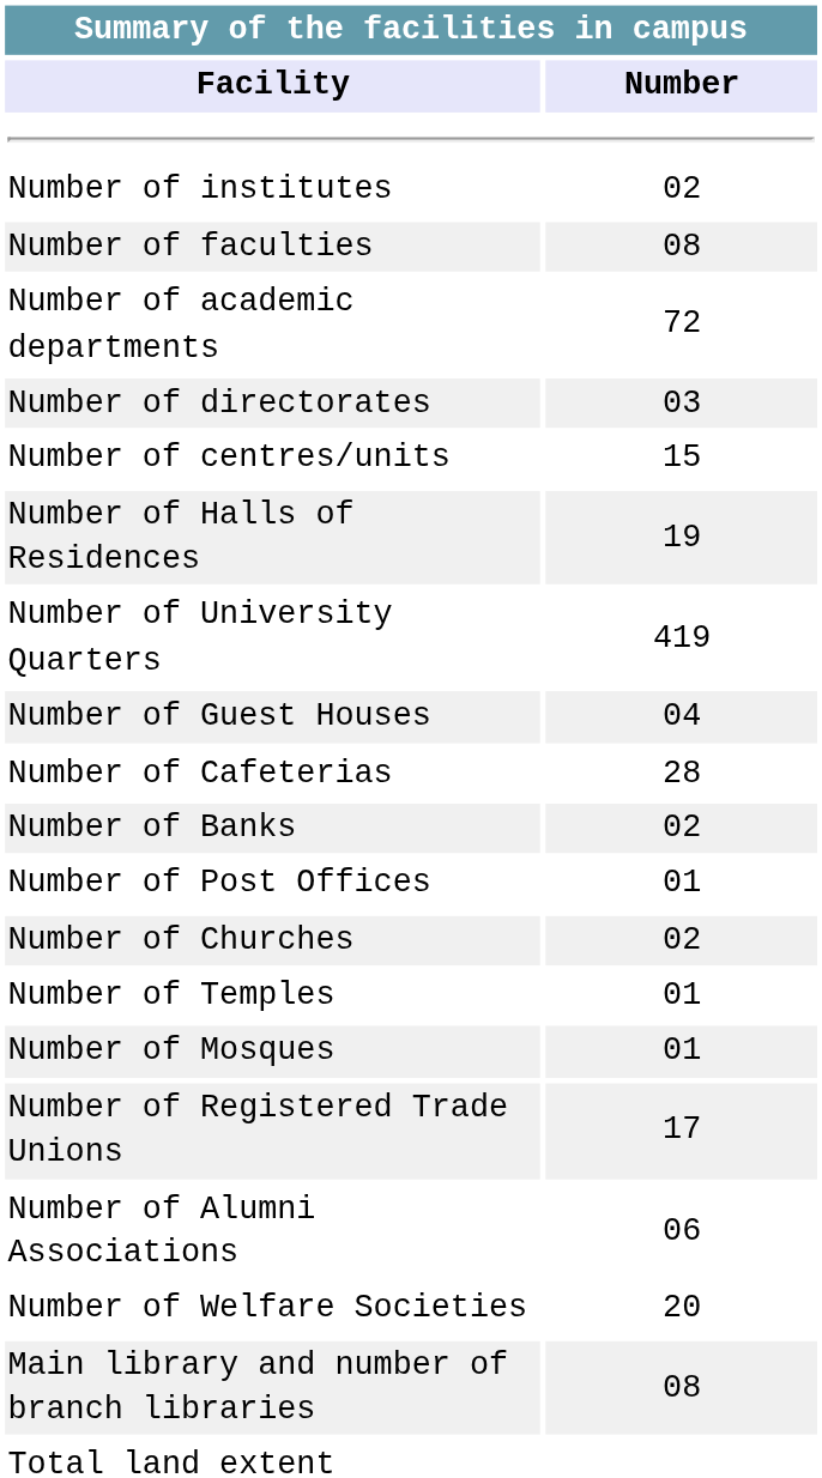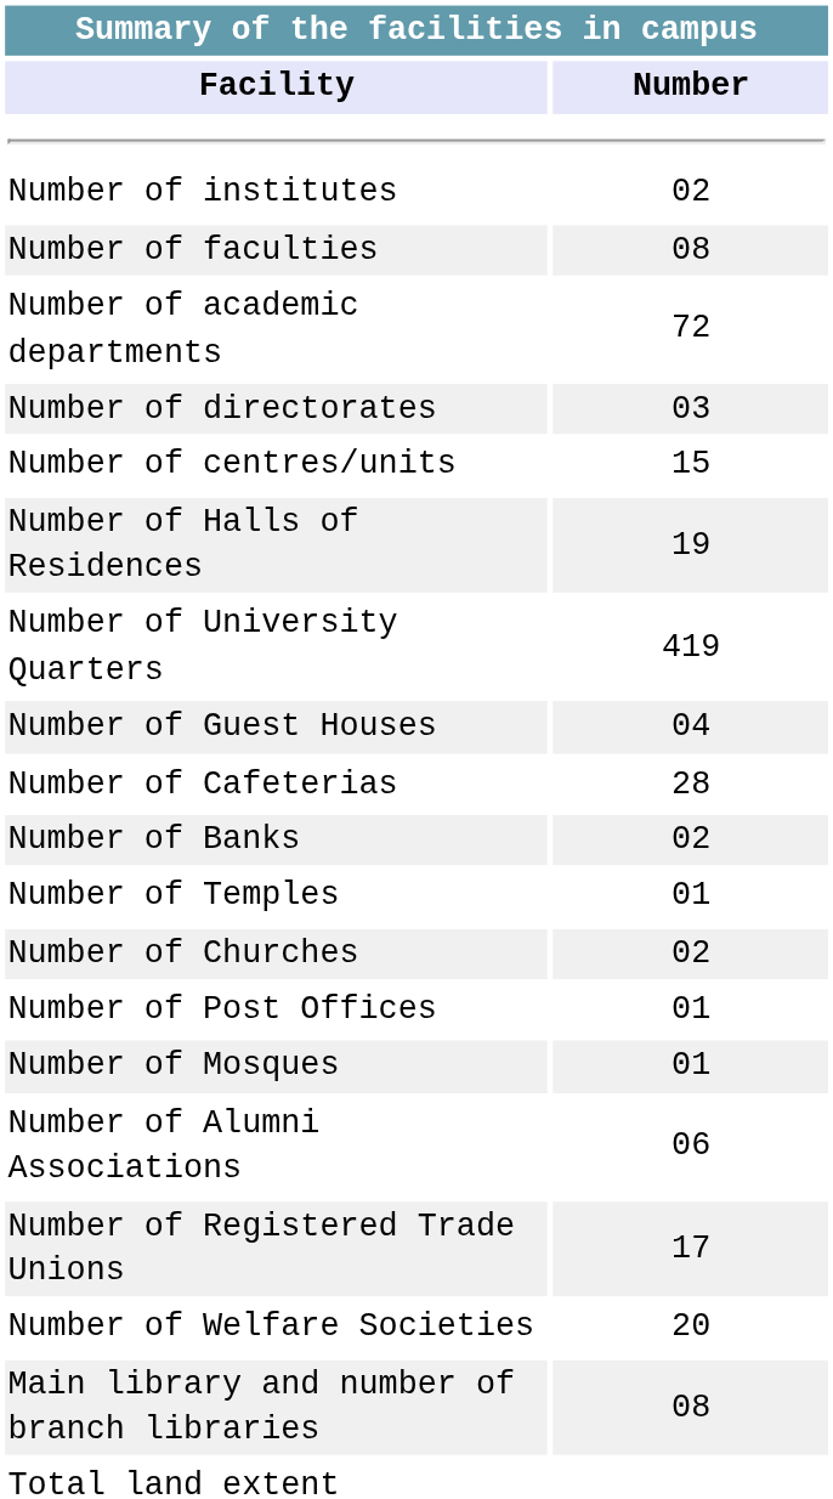rows swapped: Number of Post Offices <-> Number of Temples
rows swapped: Number of Alumni Associations <-> Number of Registered Trade Unions
